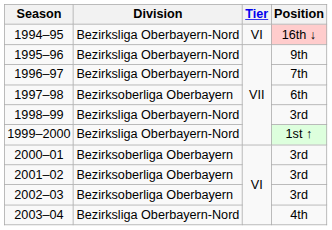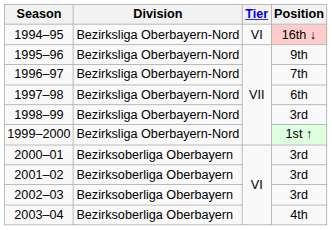1997–98 | Division: Bezirksoberliga Oberbayern -> Bezirksliga Oberbayern-Nord
2003–04 | Division: Bezirksliga Oberbayern-Nord -> Bezirksoberliga Oberbayern
